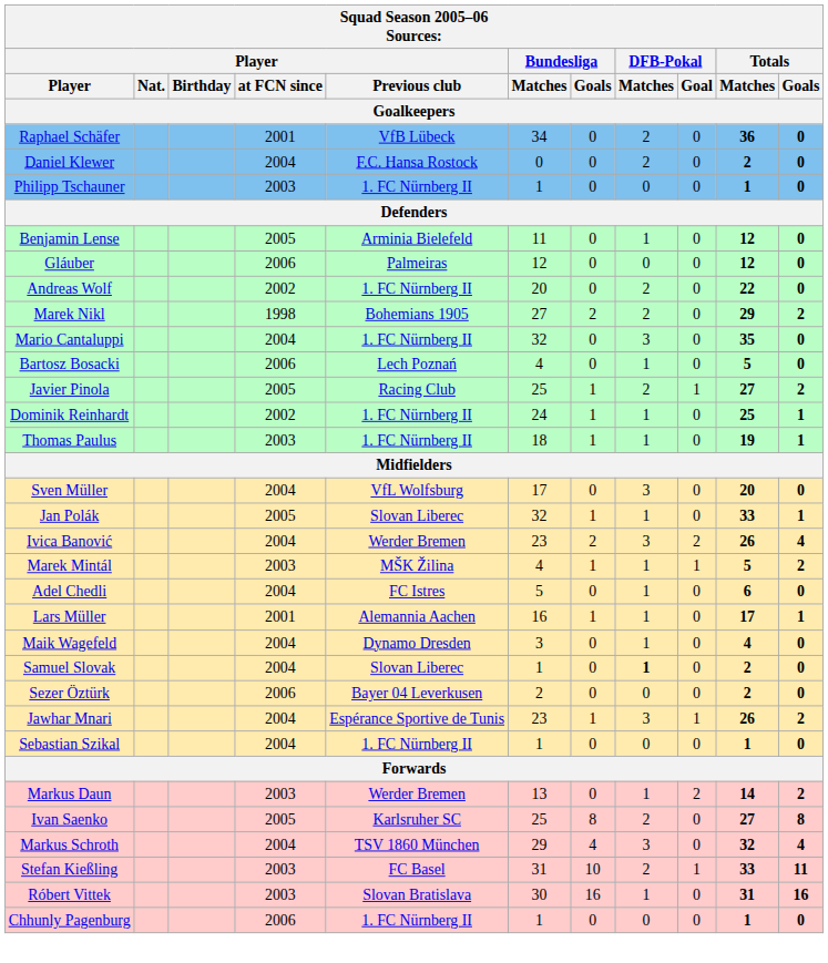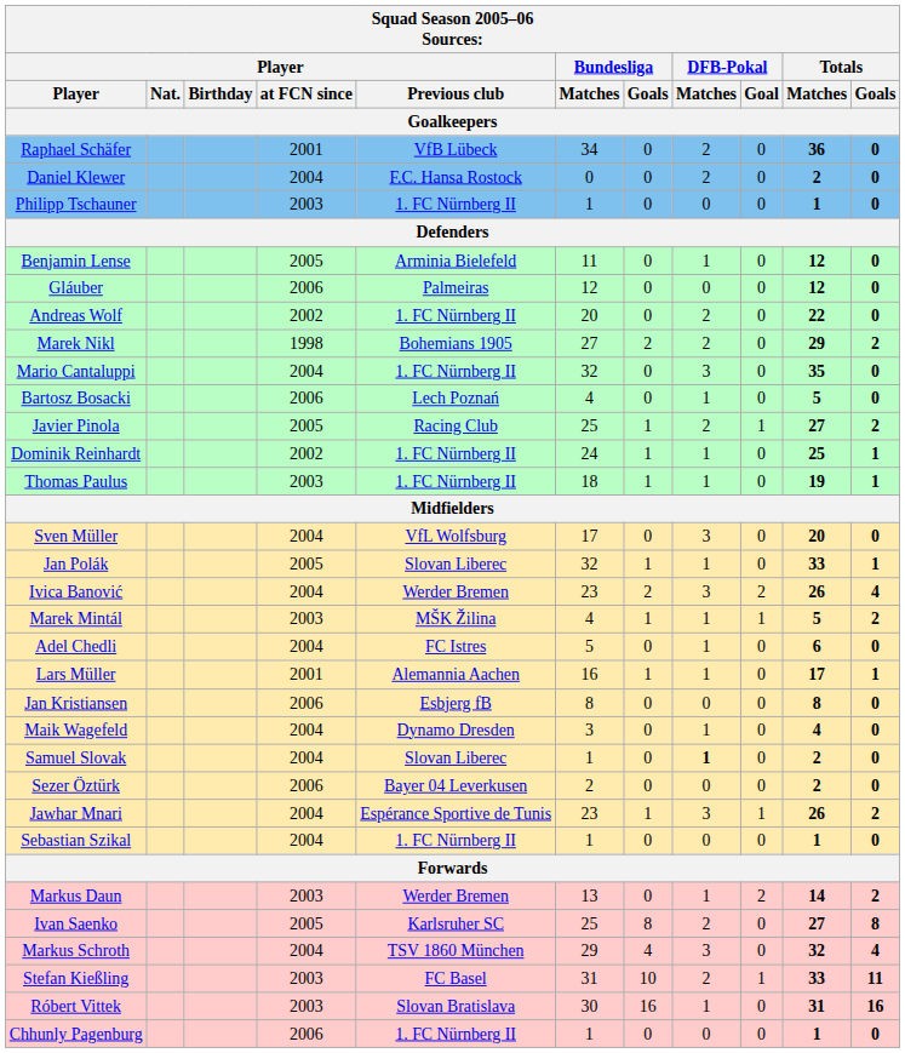+ row: Jan Kristiansen | 2006 | Esbjerg fB | 8 | 0 | 0 | 0 | 8 | 0
